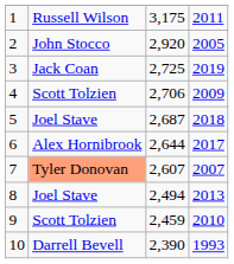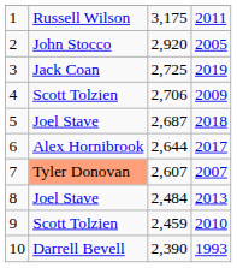8 | column 3: 2,494 -> 2,484
